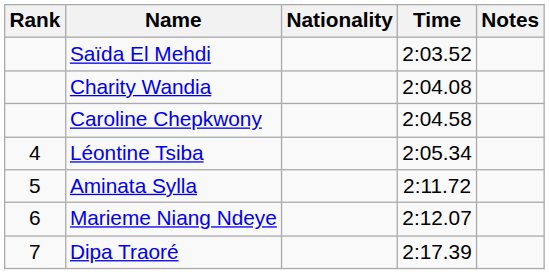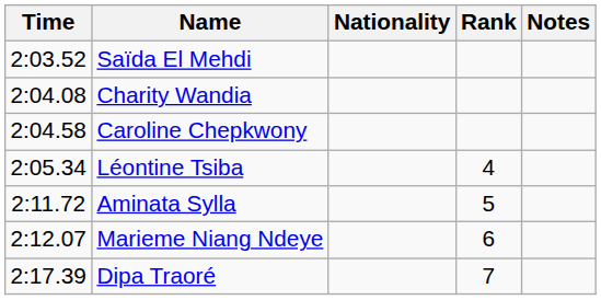columns swapped: Rank <-> Time
